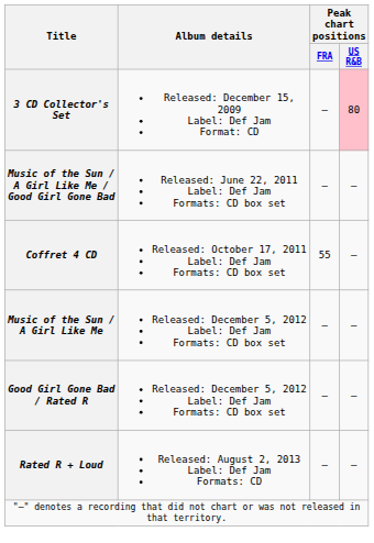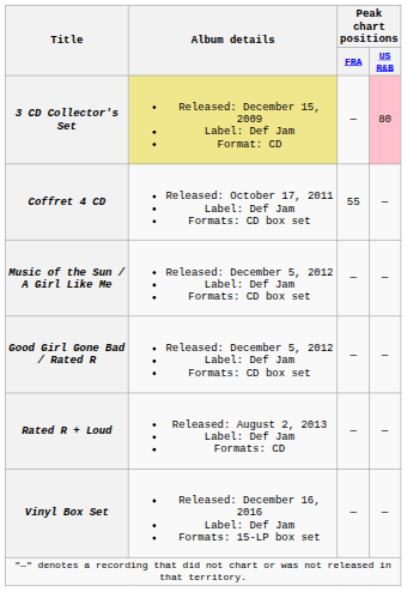3 CD Collector's Set | Album details: no background -> khaki background
- row: Music of the Sun / A Girl Like Me / Good Girl Gone Bad | Released: June 22, 2011 Label: Def Jam Formats: CD box set | — | —
+ row: Vinyl Box Set | Released: December 16, 2016 Label: Def Jam Formats: 15-LP box set | — | —
